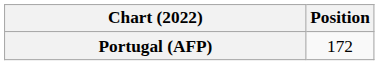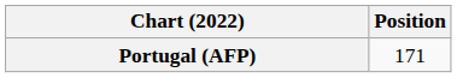Portugal (AFP) | Position: 172 -> 171
